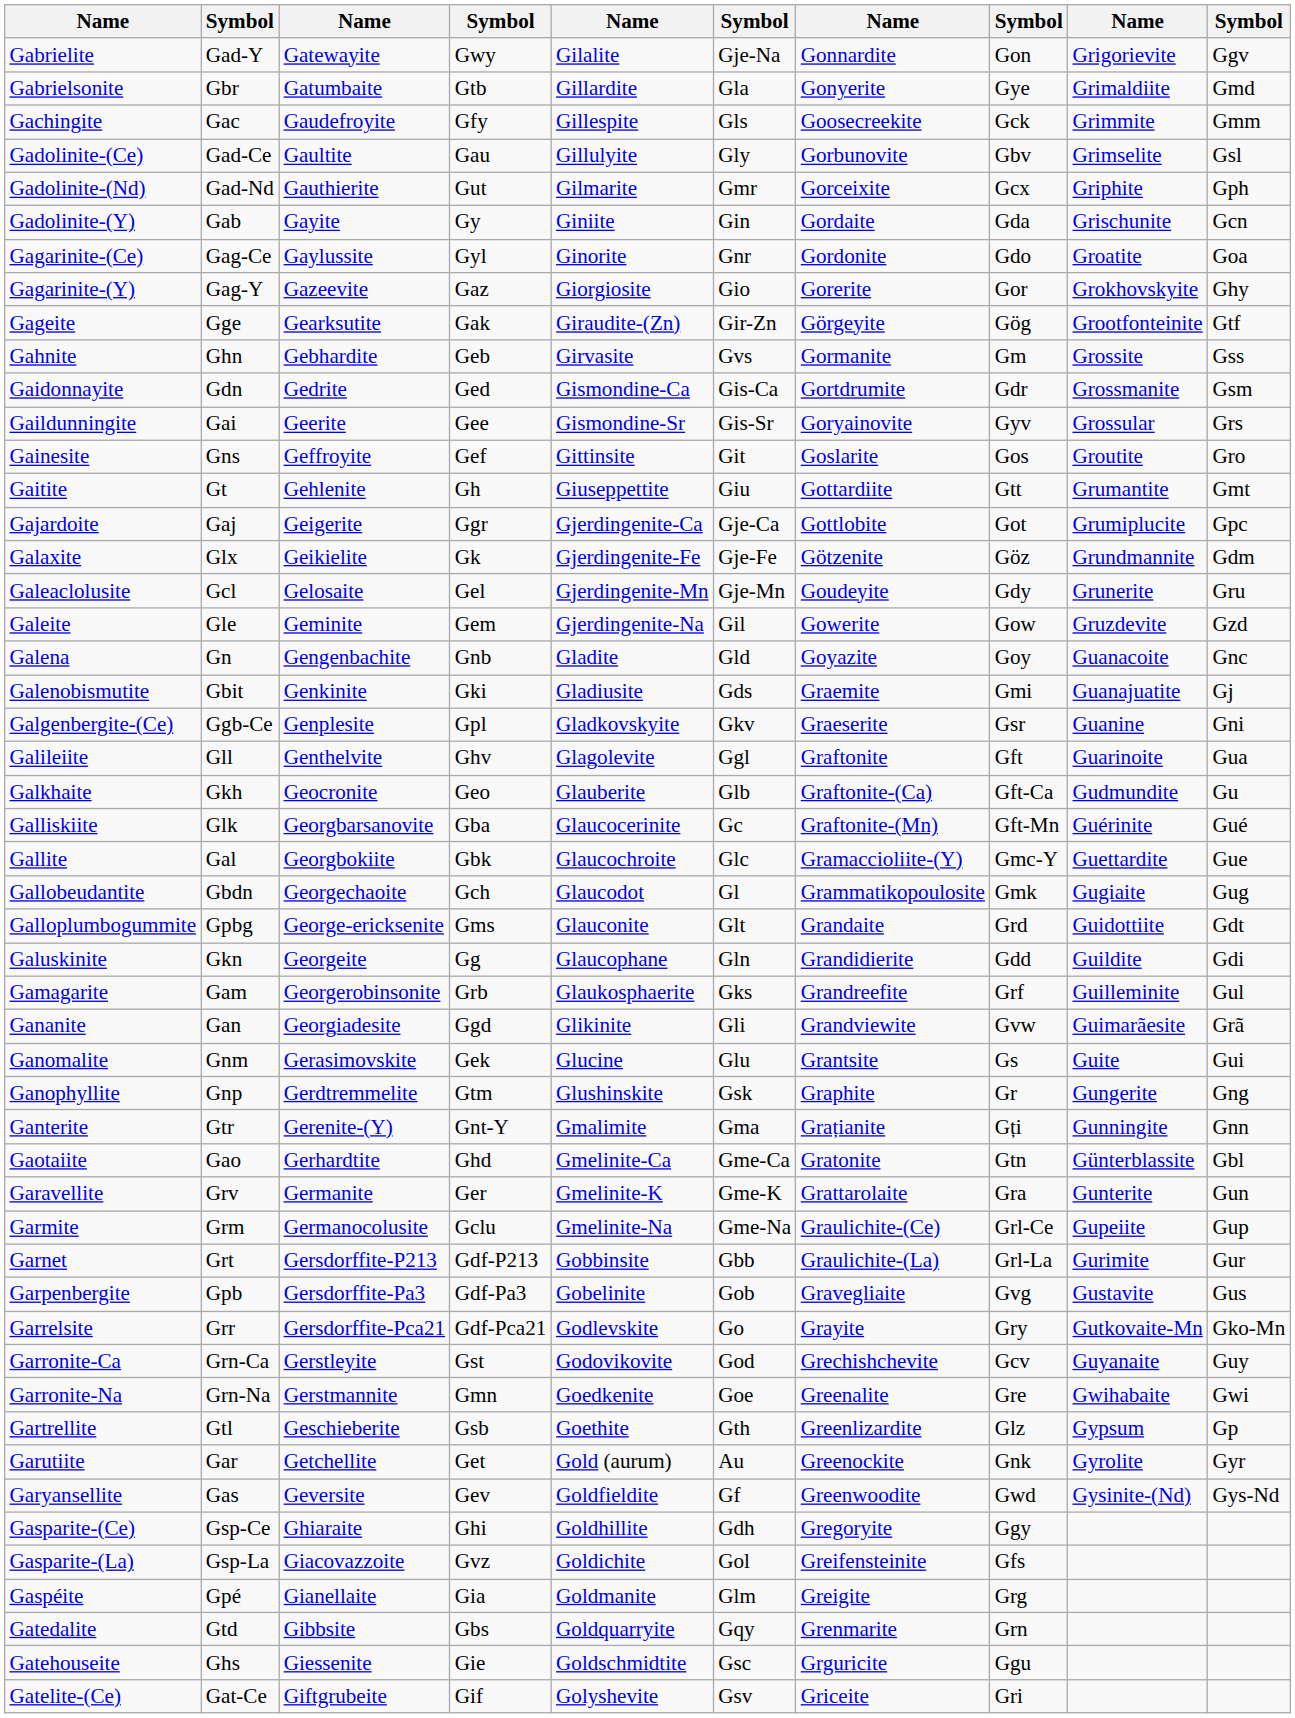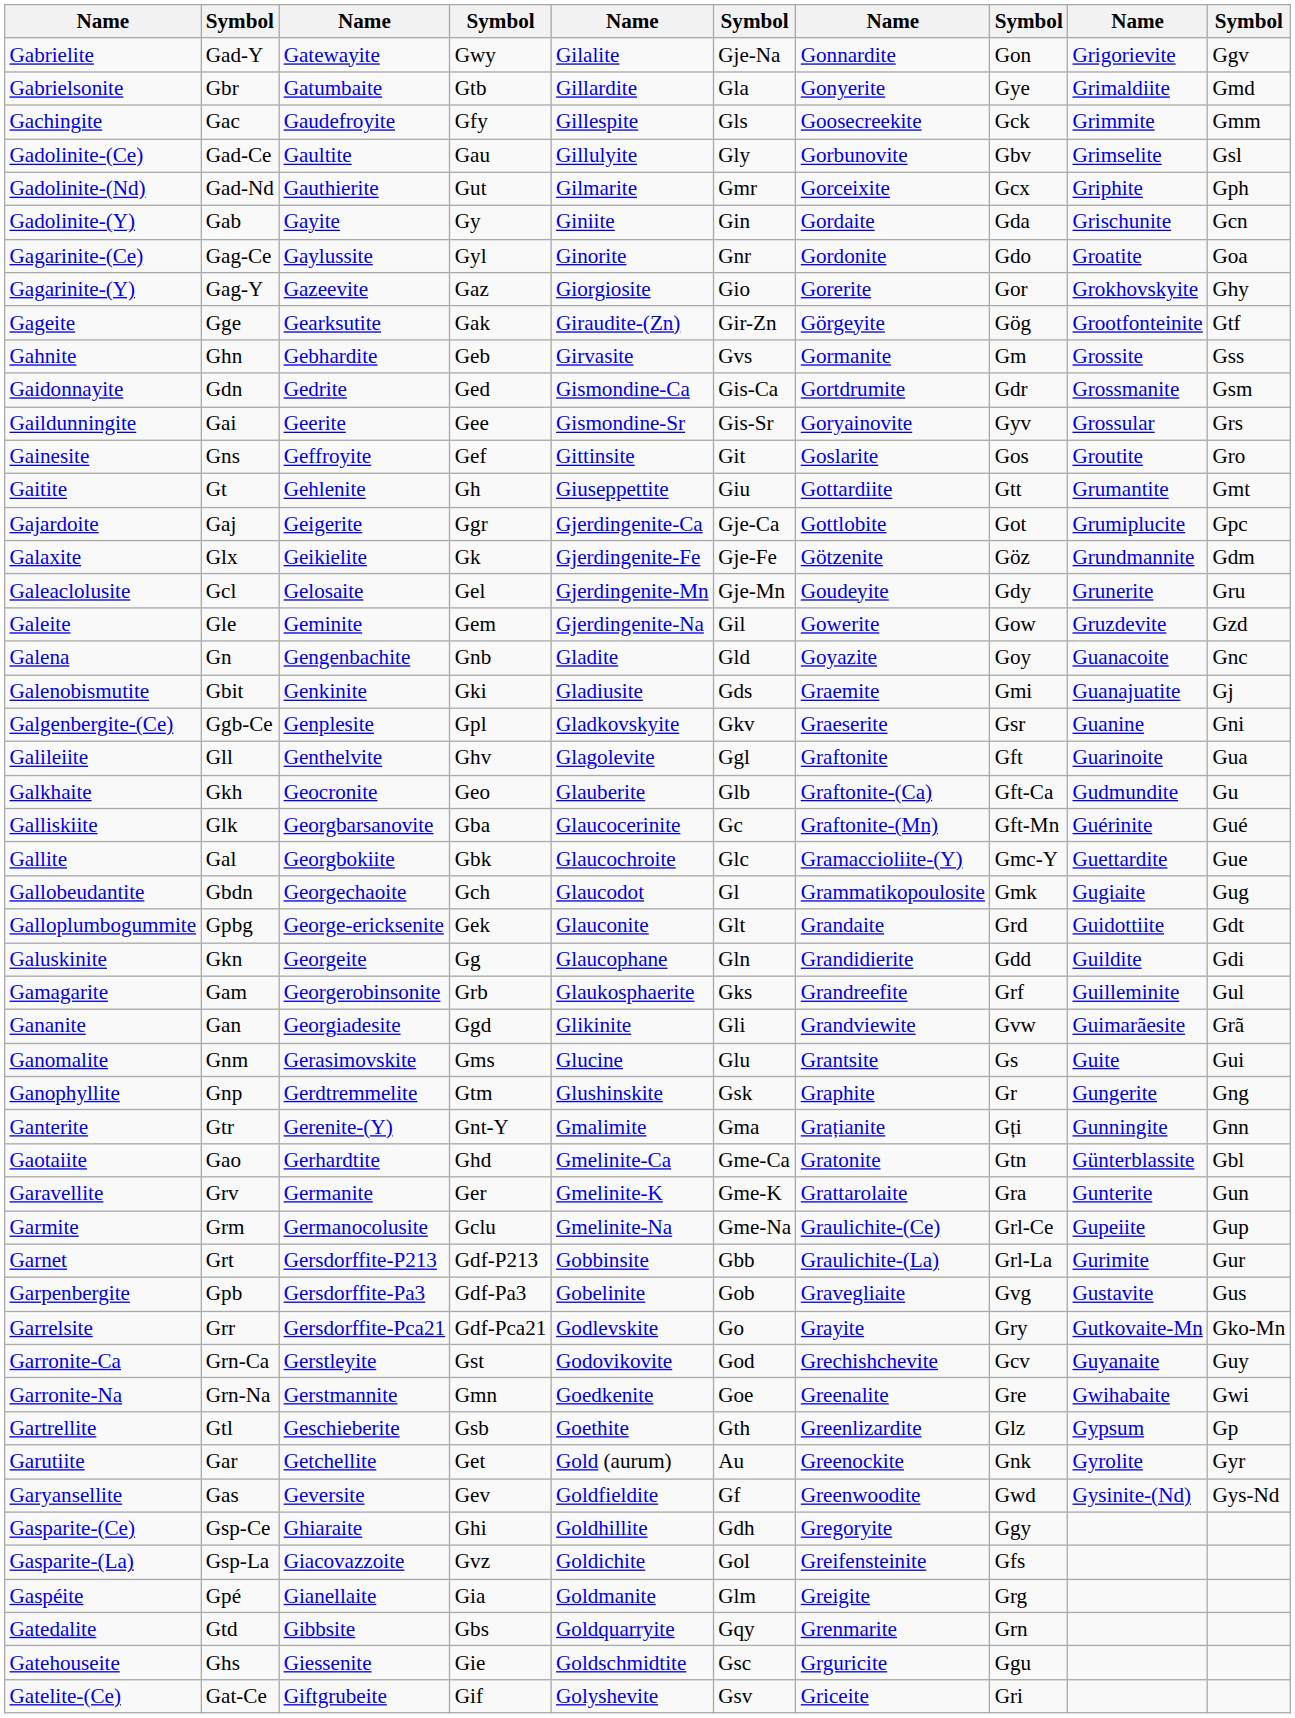Galloplumbogummite | column 4: Gms -> Gek
Ganomalite | column 4: Gek -> Gms
